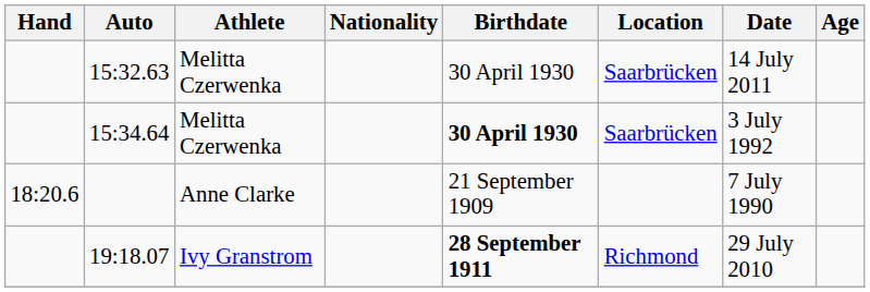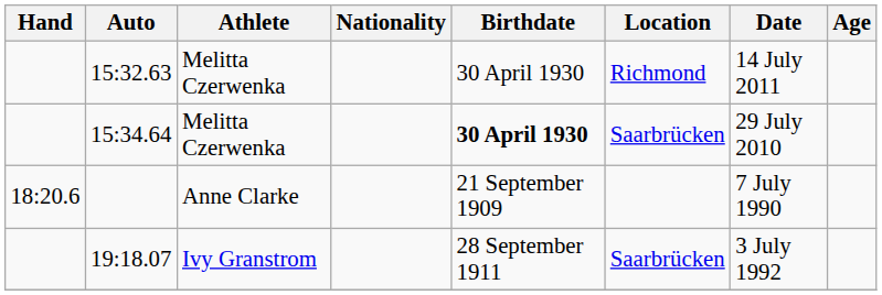15:32.63 | Location: Saarbrücken -> Richmond
15:34.64 | Date: 3 July 1992 -> 29 July 2010
19:18.07 | Birthdate: bold -> normal
19:18.07 | Location: Richmond -> Saarbrücken
19:18.07 | Date: 29 July 2010 -> 3 July 1992
